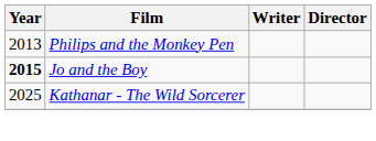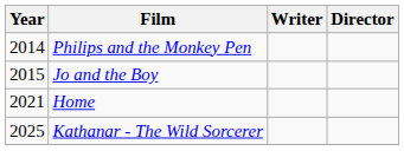Philips and the Monkey Pen | Year: 2013 -> 2014
Jo and the Boy | Year: bold -> normal
+ row: 2021 | Home
